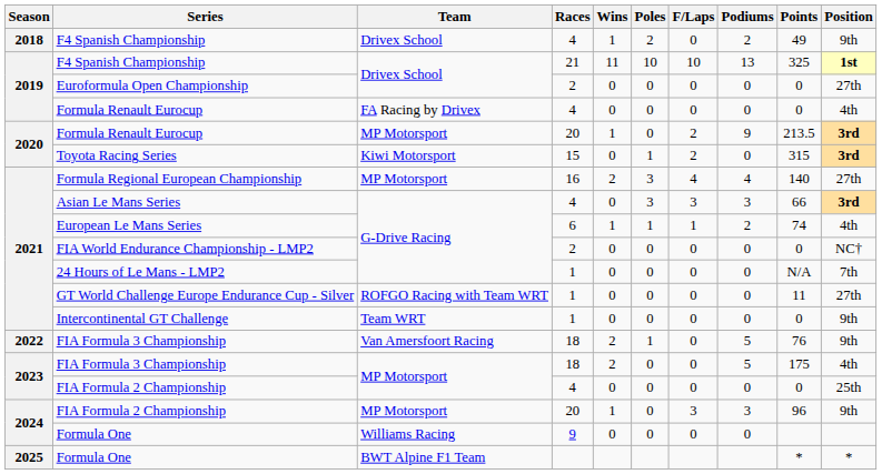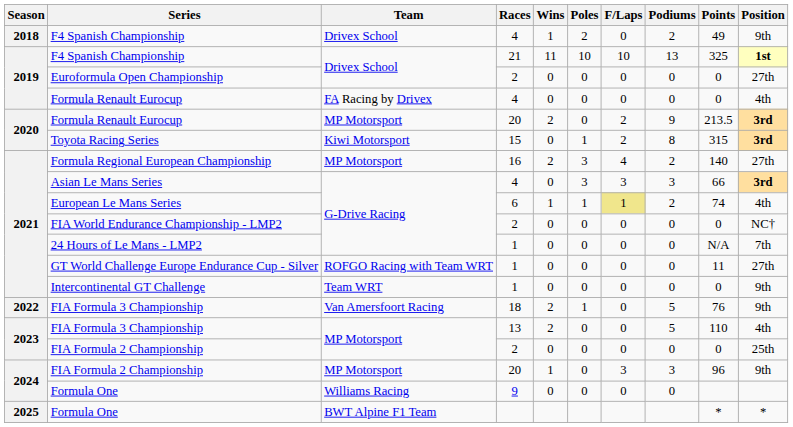2020 / Formula Renault Eurocup | Wins: 1 -> 2
Toyota Racing Series | Podiums: 0 -> 8
Formula Regional European Championship | Podiums: 4 -> 2
European Le Mans Series | F/Laps: no background -> khaki background
2023 / FIA Formula 3 Championship | Races: 18 -> 13
2023 / FIA Formula 3 Championship | Points: 175 -> 110
2023 / FIA Formula 2 Championship | Races: 4 -> 2
